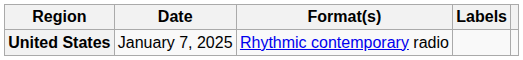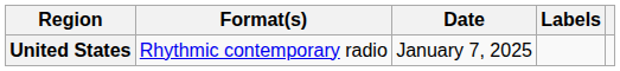columns swapped: Date <-> Format(s)
